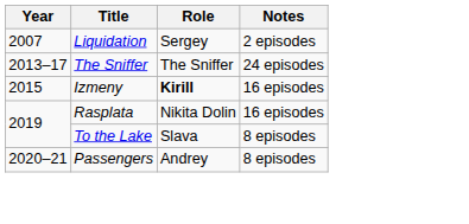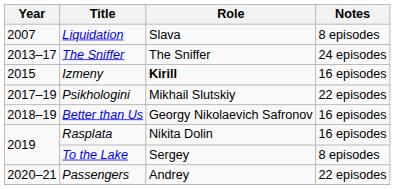Liquidation | Role: Sergey -> Slava
Liquidation | Notes: 2 episodes -> 8 episodes
+ row: 2017–19 | Psikhologini | Mikhail Slutskiy | 22 episodes
+ row: 2018–19 | Better than Us | Georgy Nikolaevich Safronov | 16 episodes
To the Lake | Role: Slava -> Sergey
Passengers | Notes: 8 episodes -> 22 episodes
